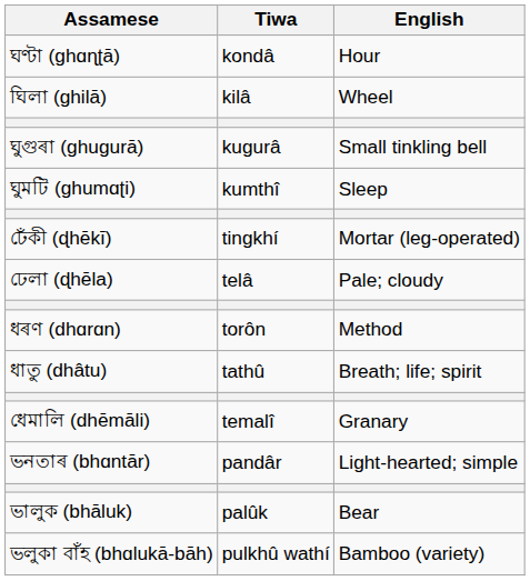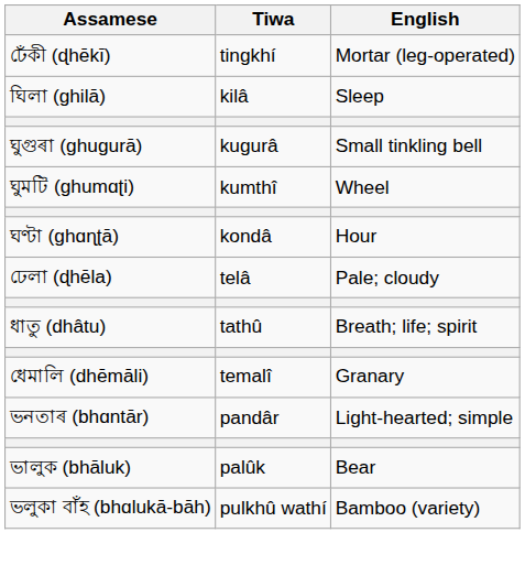rows swapped: ঘণ্টা (ghɑɳʈā) <-> ঢেঁকী (ɖhēkī)
ঘিলা (ghilā) | English: Wheel -> Sleep
ঘুমটি (ghumɑʈi) | English: Sleep -> Wheel
- row: ধৰণ (dhɑrɑn) | torôn | Method
